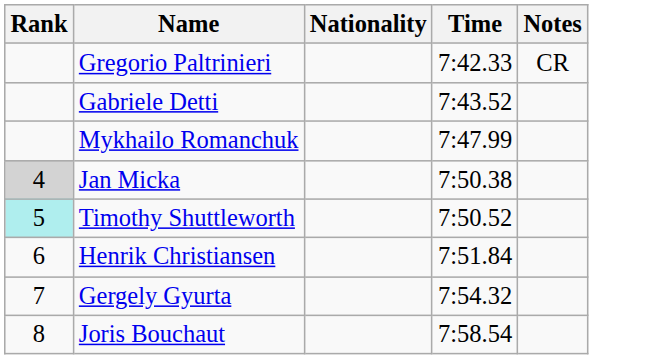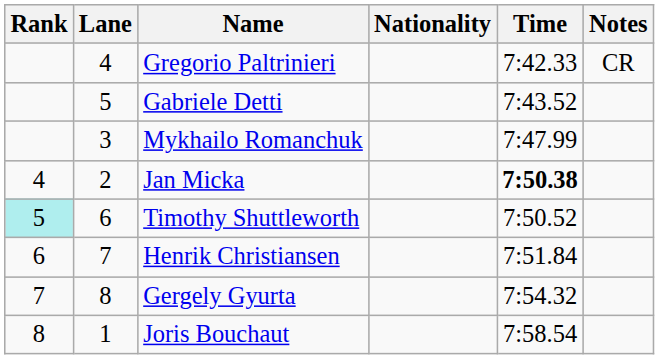+ column: Lane | 4 | 5 | 3 | 2 | 6 | 7 | 8 | 1
Jan Micka | Rank: lightgrey background -> no background
Jan Micka | Time: normal -> bold
